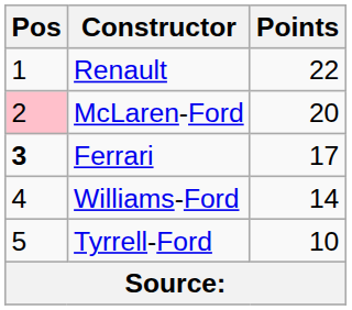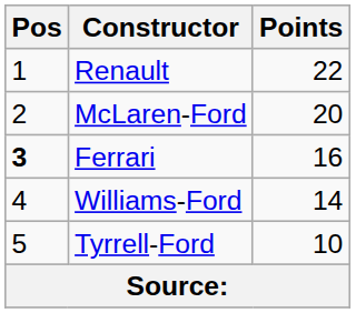McLaren-Ford | Pos: pink background -> no background
Ferrari | Points: 17 -> 16
